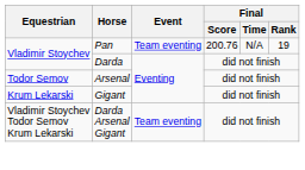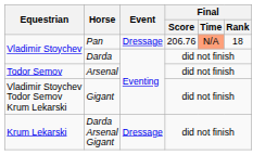Pan | Event: Team eventing -> Dressage
Pan | Final / Score: 200.76 -> 206.76
Pan | Final / Time: no background -> lightsalmon background
Pan | Final / Rank: 19 -> 18
Gigant | Equestrian: Krum Lekarski -> Vladimir Stoychev Todor Semov Krum Lekarski
Darda Arsenal Gigant | Equestrian: Vladimir Stoychev Todor Semov Krum Lekarski -> Krum Lekarski
Darda Arsenal Gigant | Event: Team eventing -> Dressage
